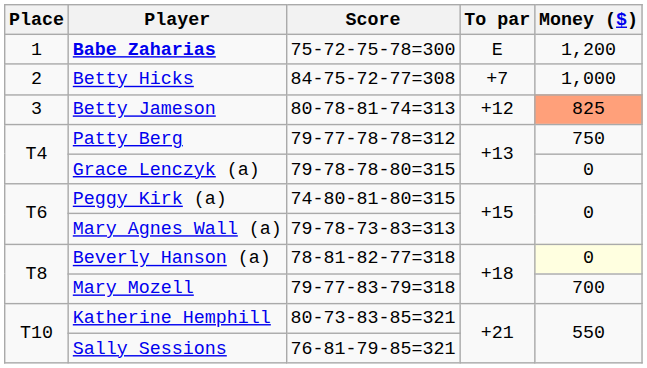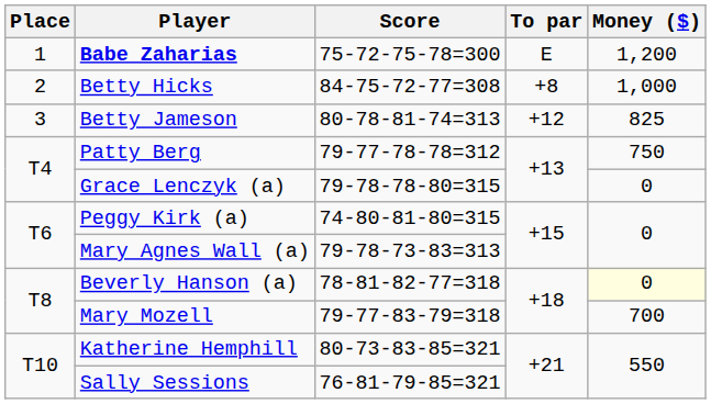Betty Hicks | To par: +7 -> +8
Betty Jameson | Money ($): lightsalmon background -> no background
